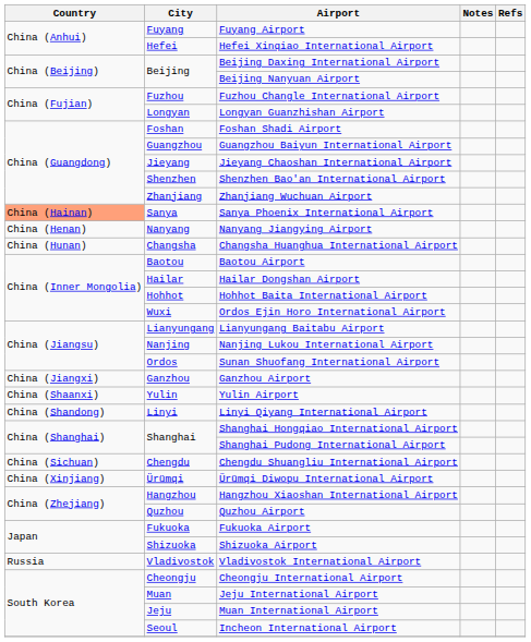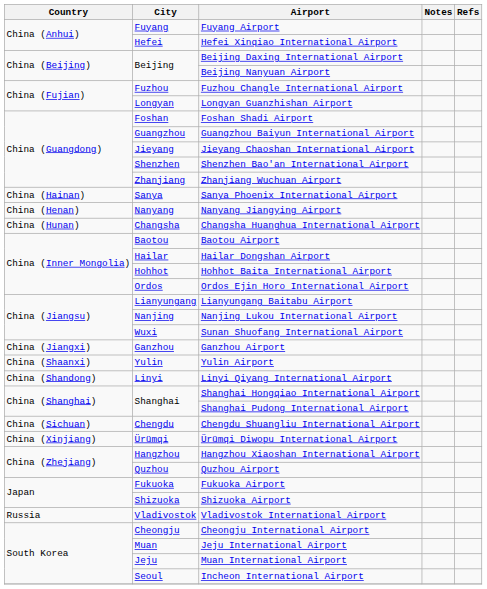Sanya Phoenix International Airport | Country: lightsalmon background -> no background
Ordos Ejin Horo International Airport | City: Wuxi -> Ordos
Sunan Shuofang International Airport | City: Ordos -> Wuxi
